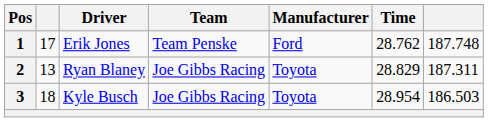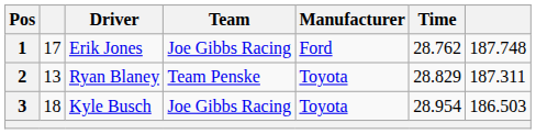1 | Team: Team Penske -> Joe Gibbs Racing
2 | Team: Joe Gibbs Racing -> Team Penske
